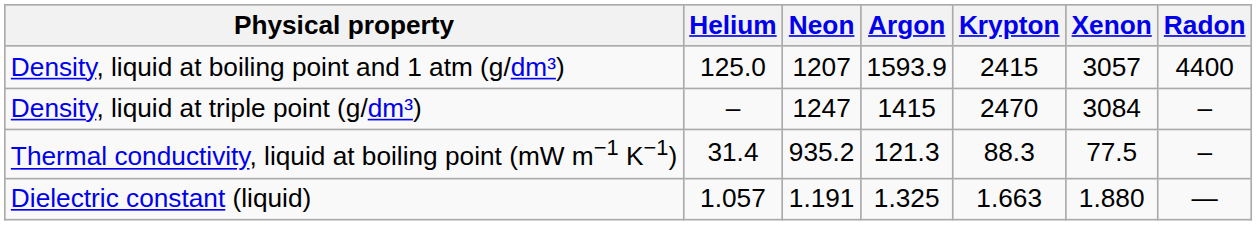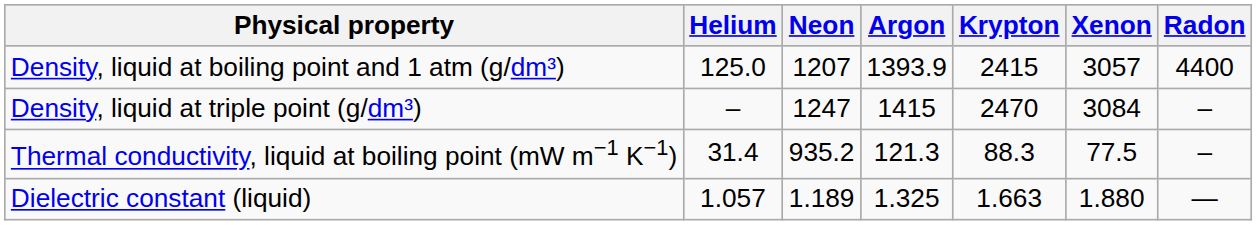Density, liquid at boiling point and 1 atm (g/dm³) | Argon: 1593.9 -> 1393.9
Dielectric constant (liquid) | Neon: 1.191 -> 1.189
